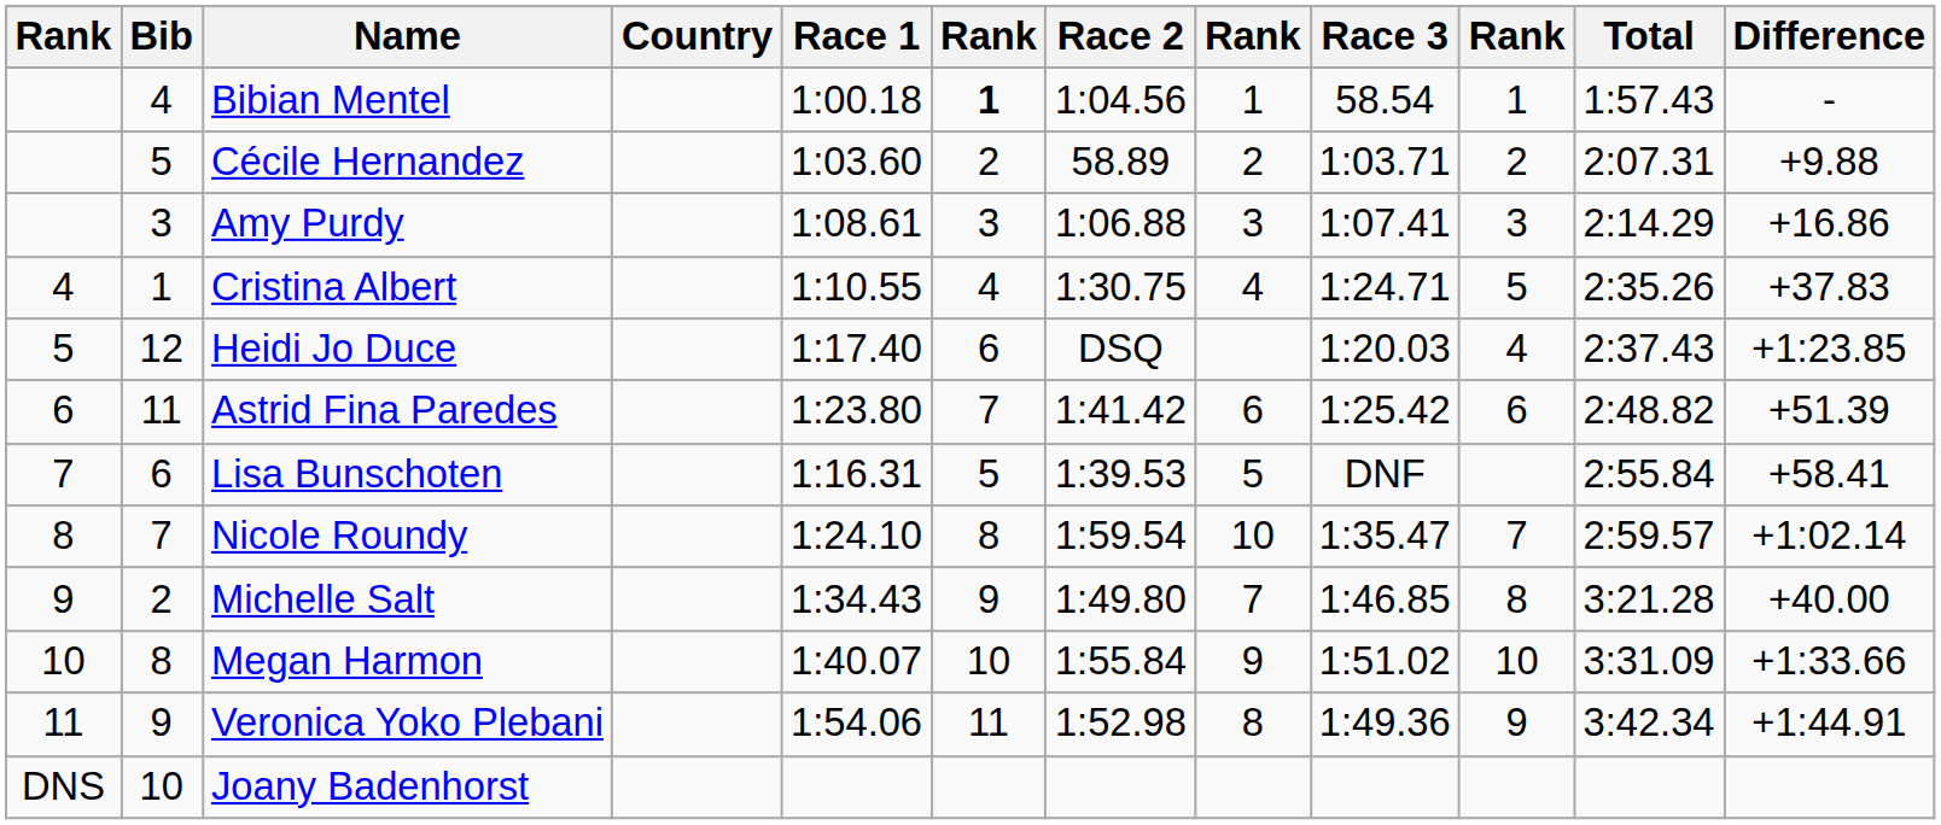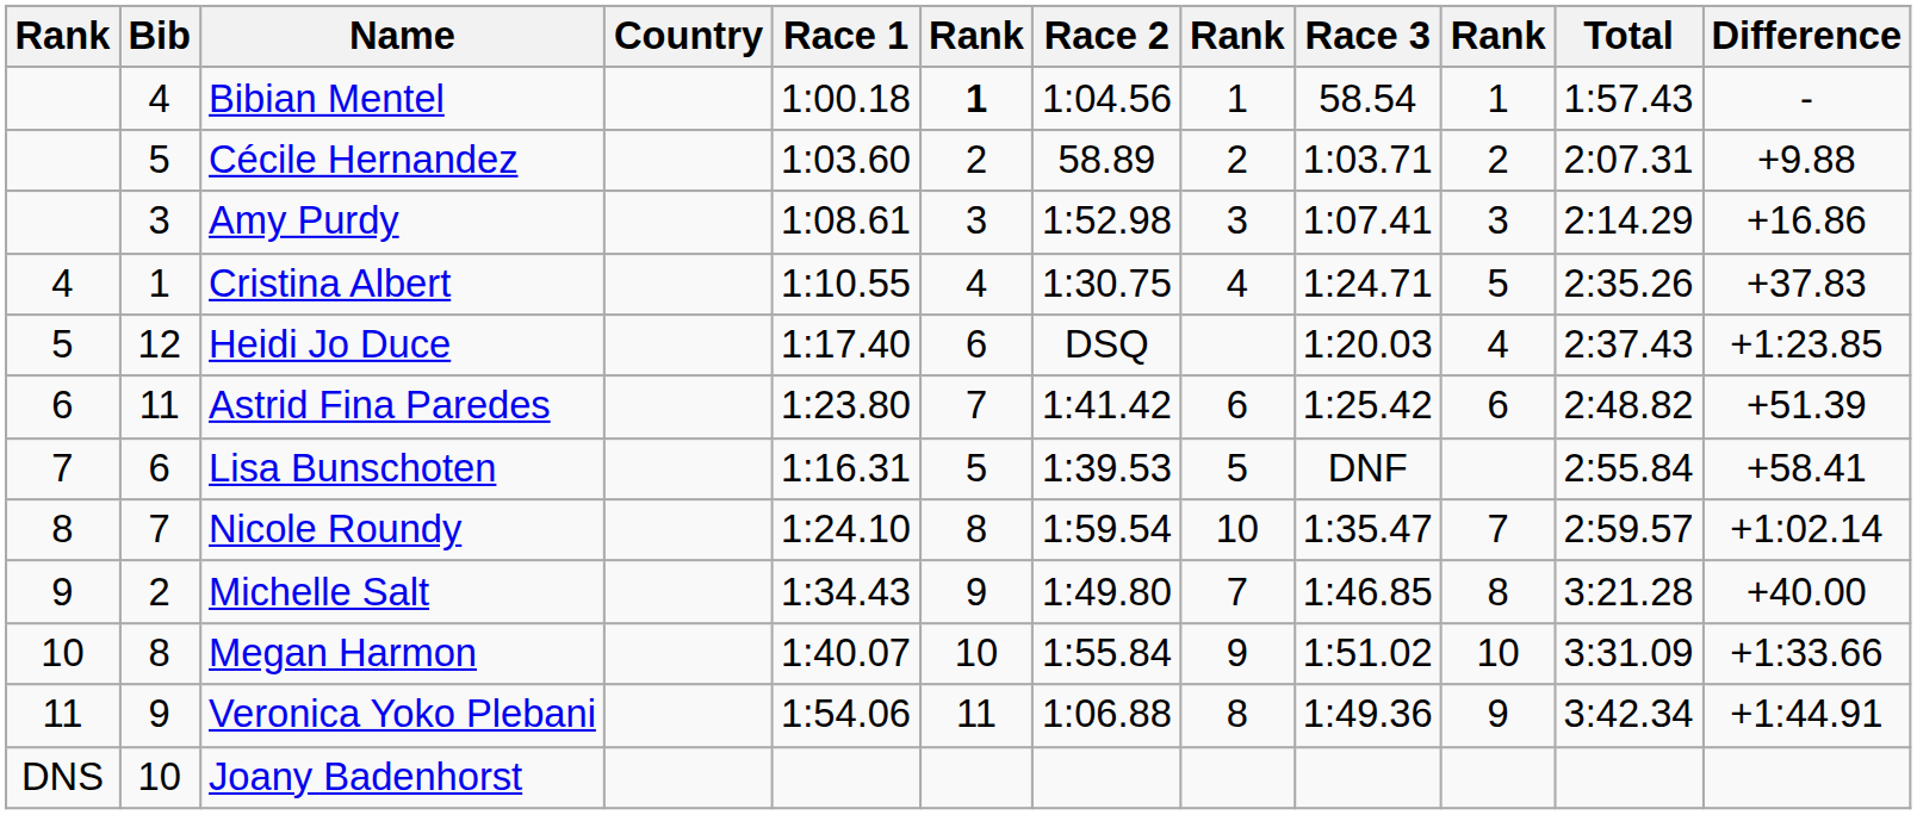Amy Purdy | Race 2: 1:06.88 -> 1:52.98
Veronica Yoko Plebani | Race 2: 1:52.98 -> 1:06.88
